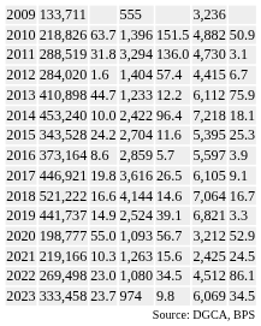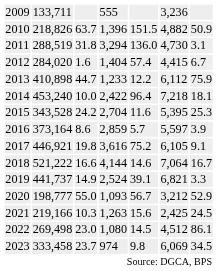2017 | column 5: 26.5 -> 75.2
2022 | column 5: 34.5 -> 14.5
